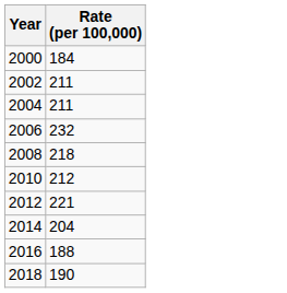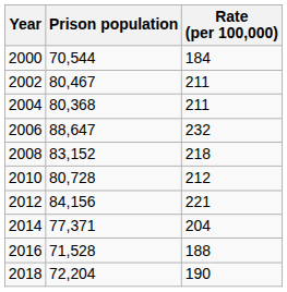+ column: Prison population | 70,544 | 80,467 | 80,368 | 88,647 | 83,152 | 80,728 | 84,156 | 77,371 | 71,528 | 72,204
